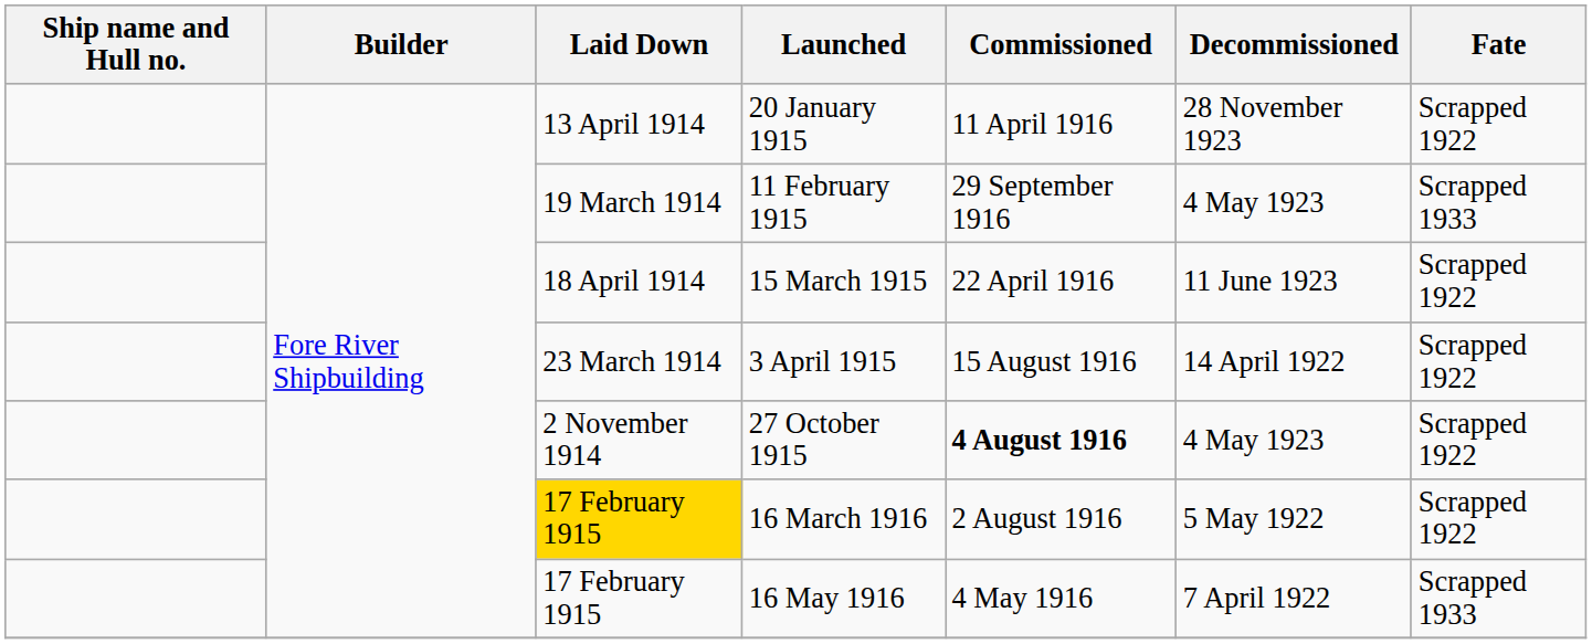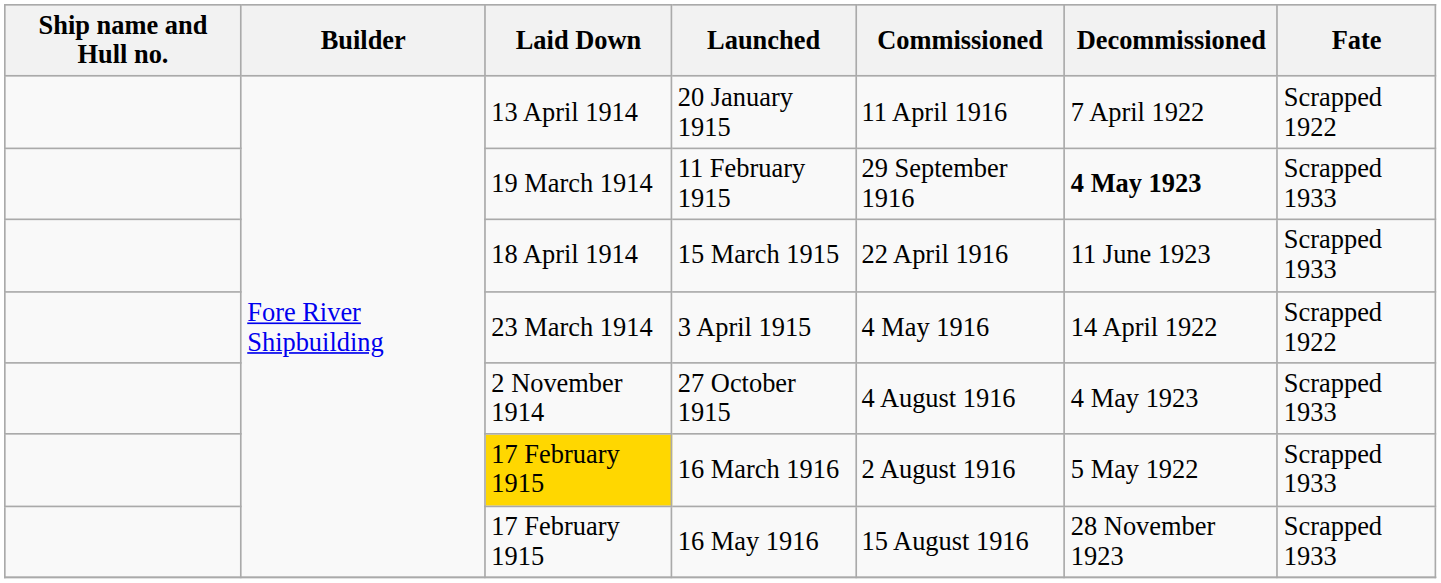20 January 1915 | Decommissioned: 28 November 1923 -> 7 April 1922
11 February 1915 | Decommissioned: normal -> bold
15 March 1915 | Fate: Scrapped 1922 -> Scrapped 1933
3 April 1915 | Commissioned: 15 August 1916 -> 4 May 1916
27 October 1915 | Commissioned: bold -> normal
27 October 1915 | Fate: Scrapped 1922 -> Scrapped 1933
16 March 1916 | Fate: Scrapped 1922 -> Scrapped 1933
16 May 1916 | Commissioned: 4 May 1916 -> 15 August 1916
16 May 1916 | Decommissioned: 7 April 1922 -> 28 November 1923
